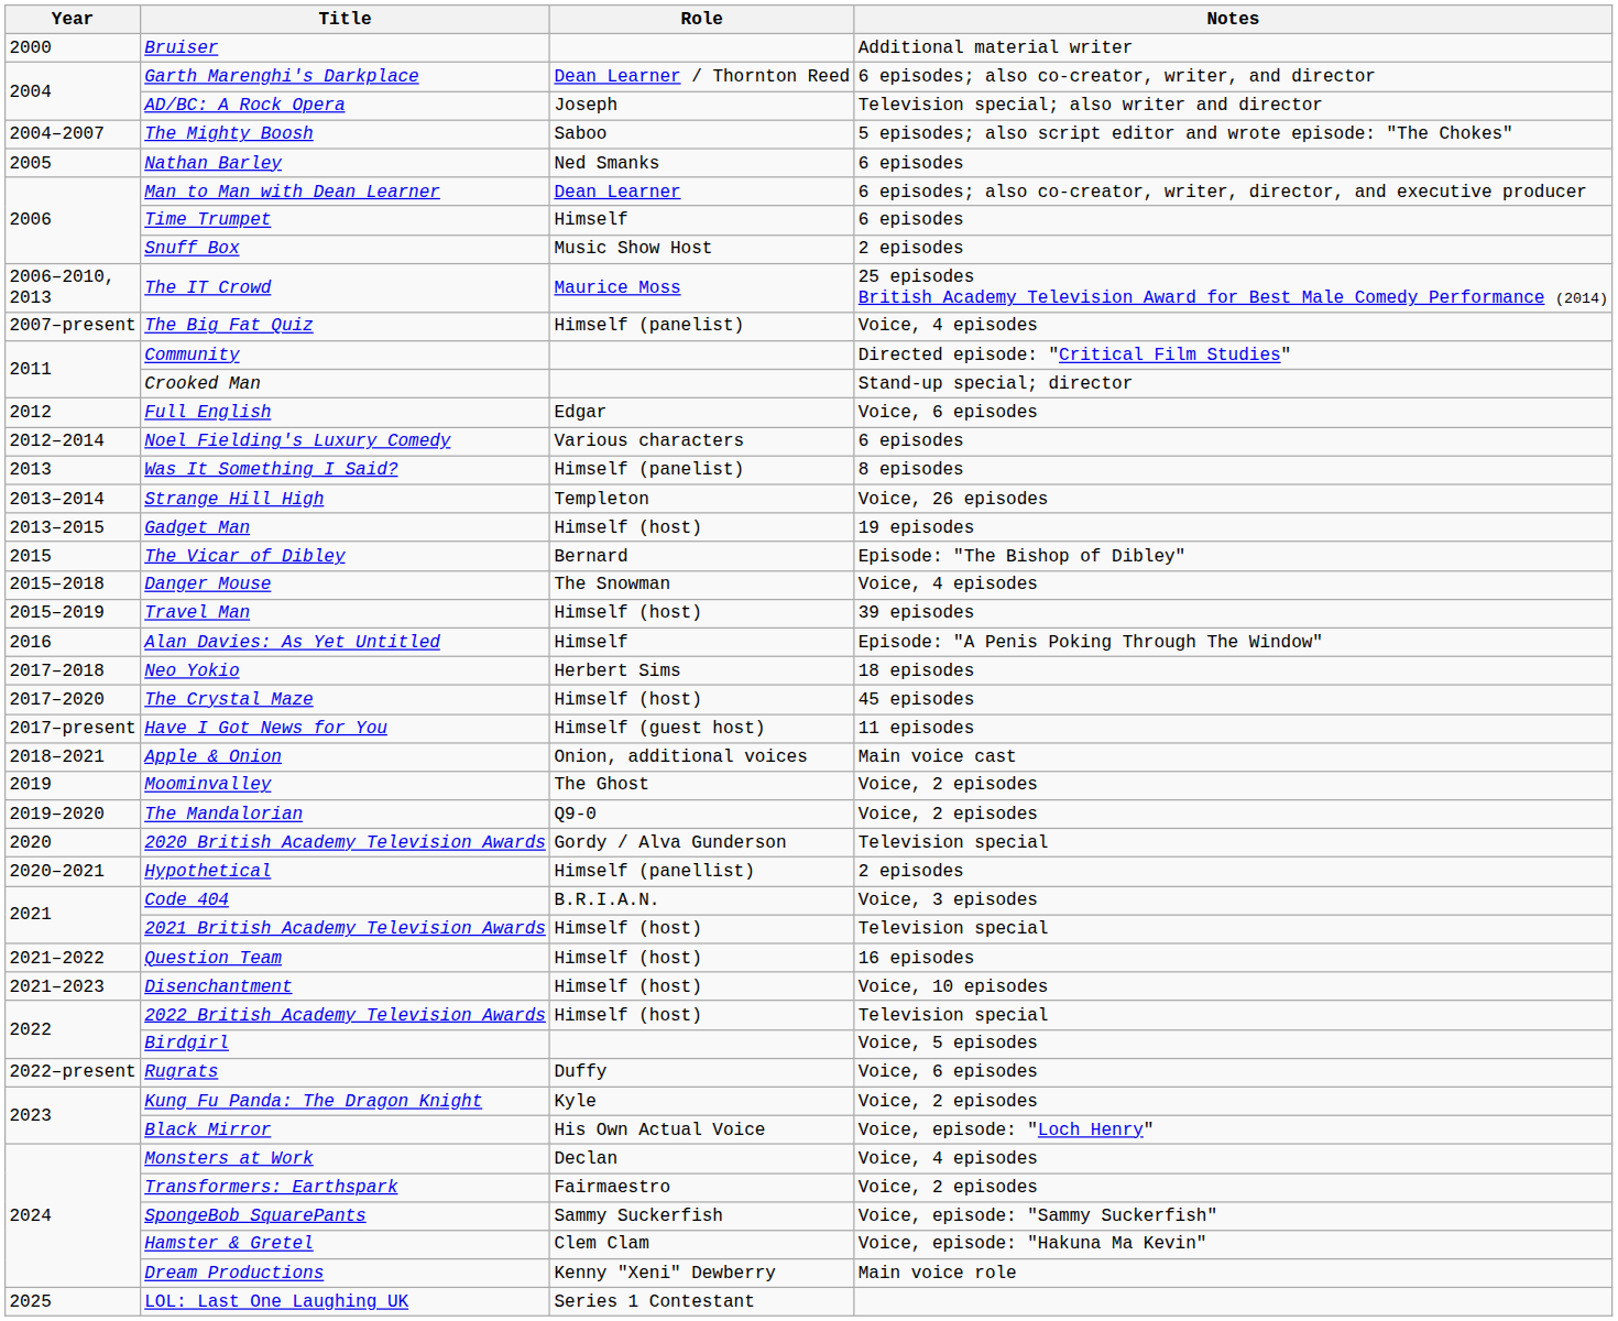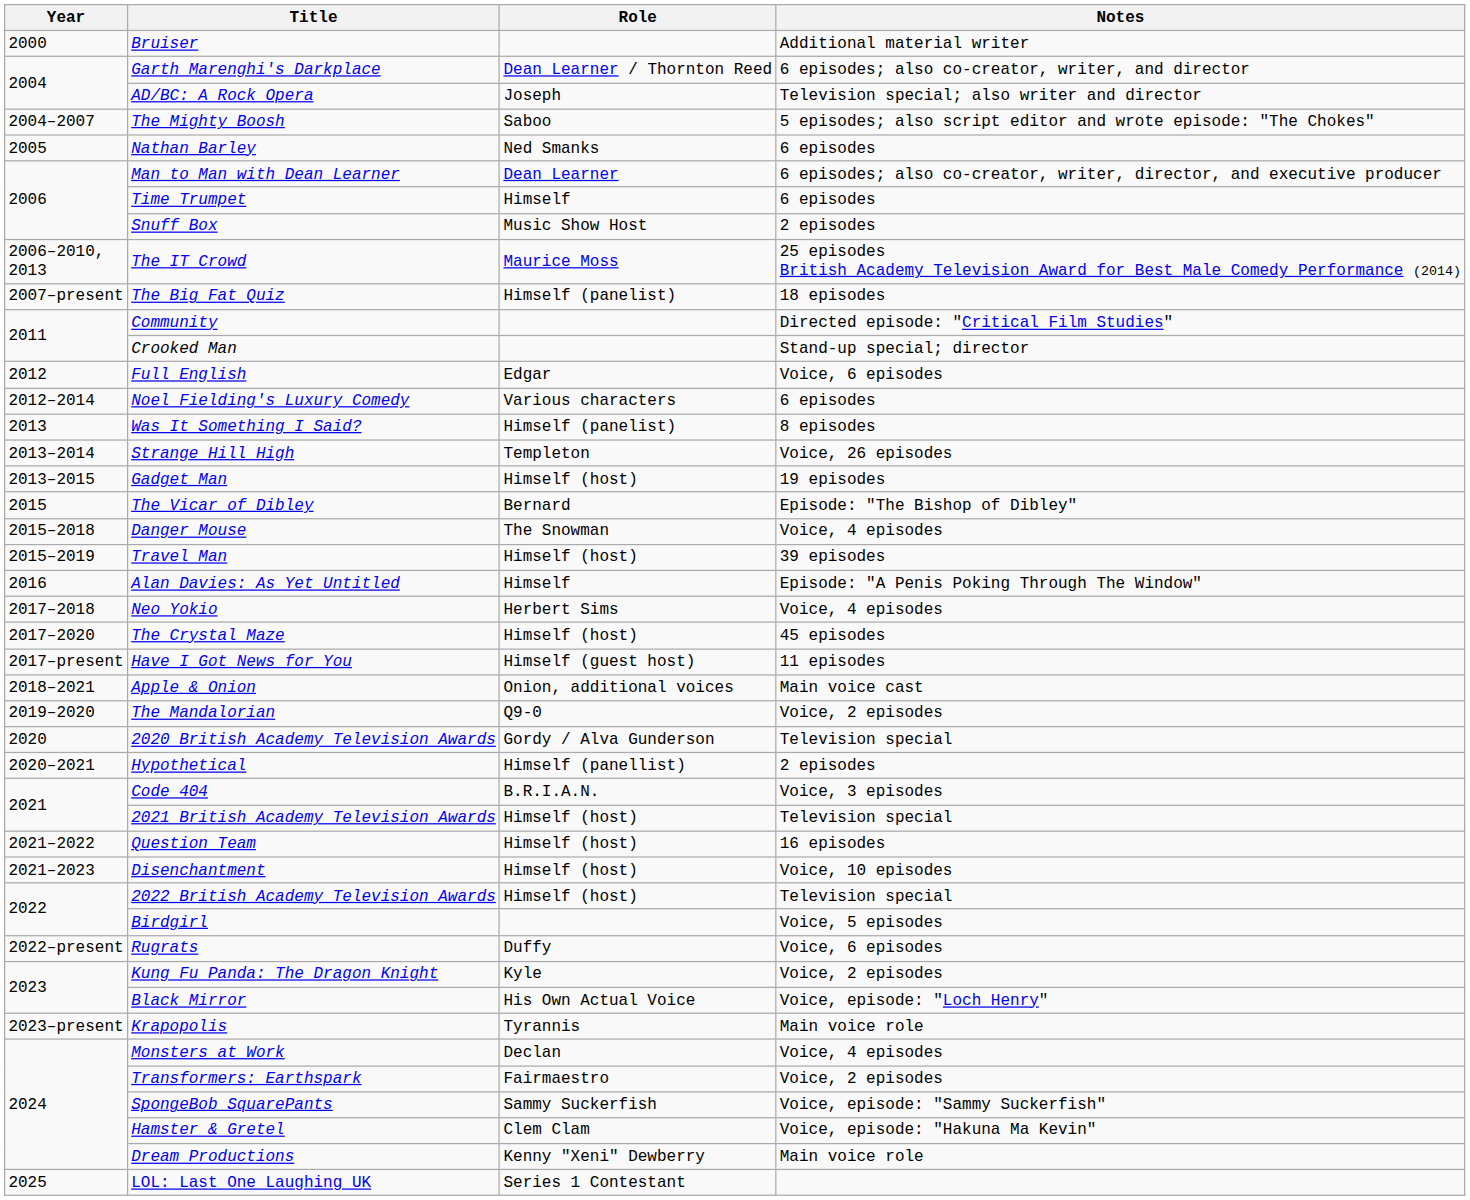The Big Fat Quiz | Notes: Voice, 4 episodes -> 18 episodes
Neo Yokio | Notes: 18 episodes -> Voice, 4 episodes
- row: 2019 | Moominvalley | The Ghost | Voice, 2 episodes
+ row: 2023–present | Krapopolis | Tyrannis | Main voice role
